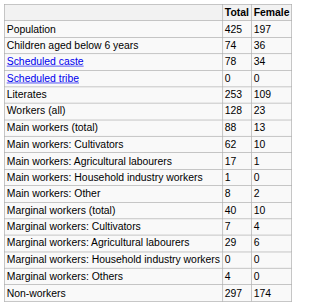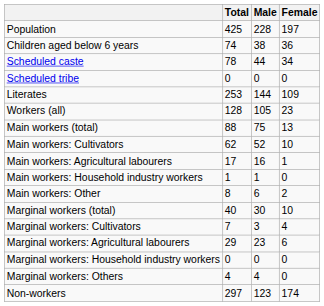+ column: Male | 228 | 38 | 44 | 0 | 144 | 105 | 75 | 52 | 16 | 1 | 6 | 30 | 3 | 23 | 0 | 4 | 123
